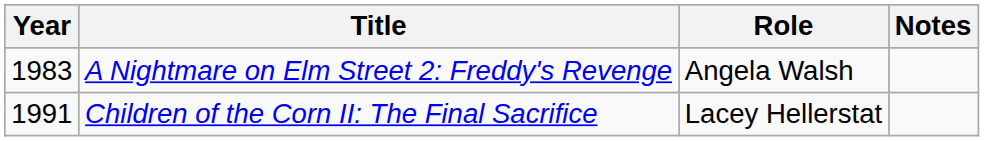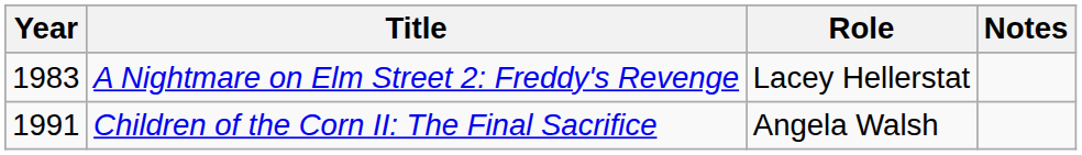A Nightmare on Elm Street 2: Freddy's Revenge | Role: Angela Walsh -> Lacey Hellerstat
Children of the Corn II: The Final Sacrifice | Role: Lacey Hellerstat -> Angela Walsh
